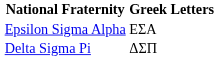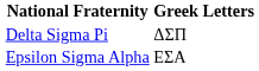rows swapped: Epsilon Sigma Alpha <-> Delta Sigma Pi
